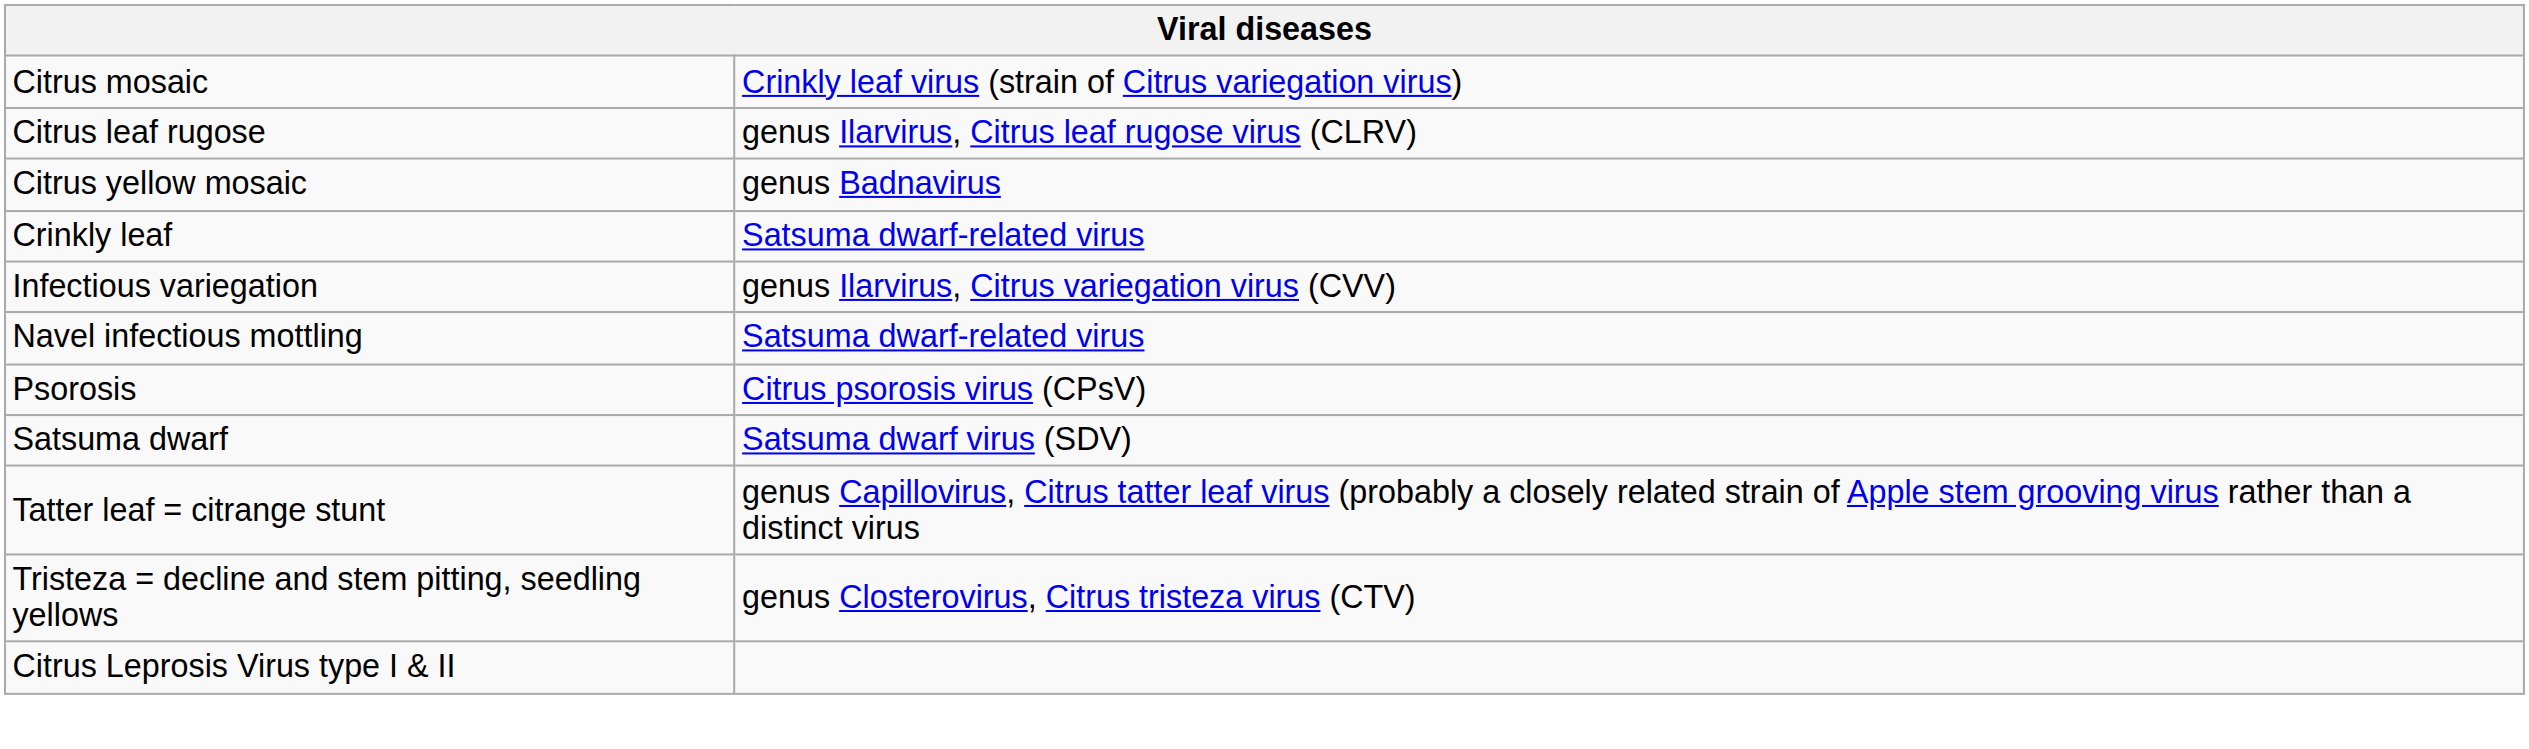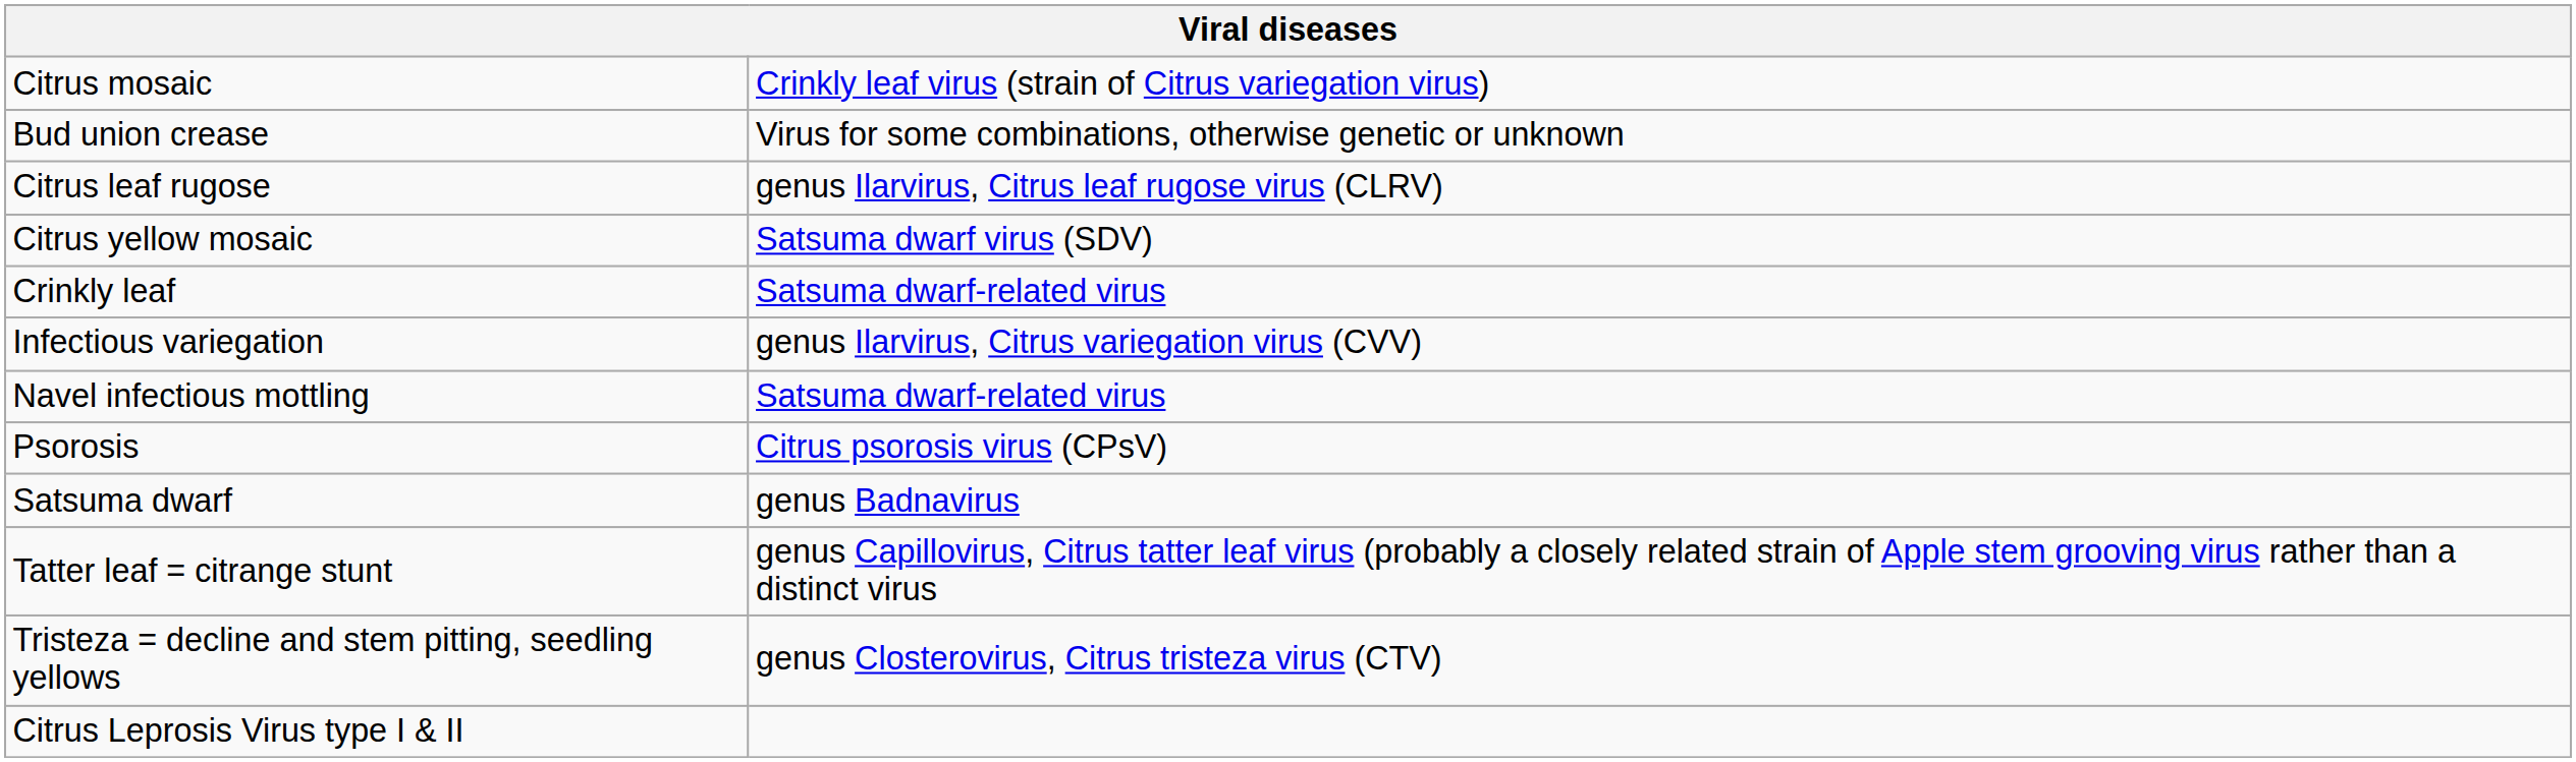+ row: Bud union crease | Virus for some combinations, otherwise genetic or unknown
Citrus yellow mosaic | column 2: genus Badnavirus -> Satsuma dwarf virus (SDV)
Satsuma dwarf | column 2: Satsuma dwarf virus (SDV) -> genus Badnavirus
